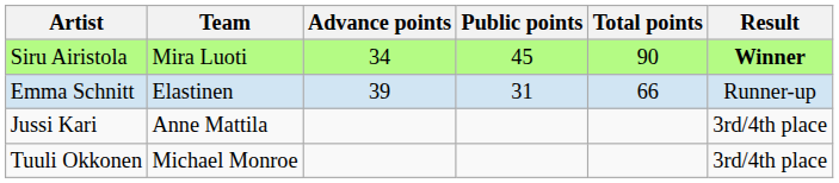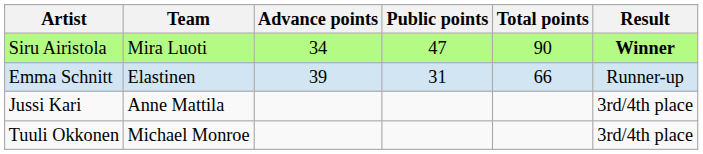Siru Airistola | Public points: 45 -> 47
